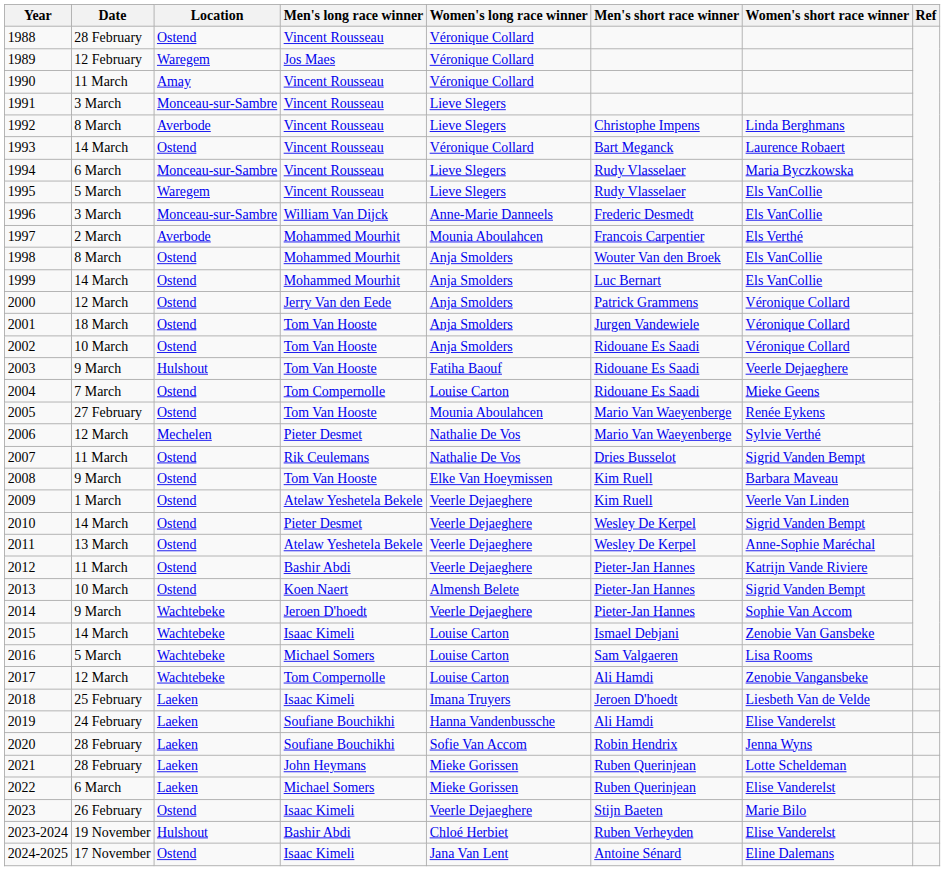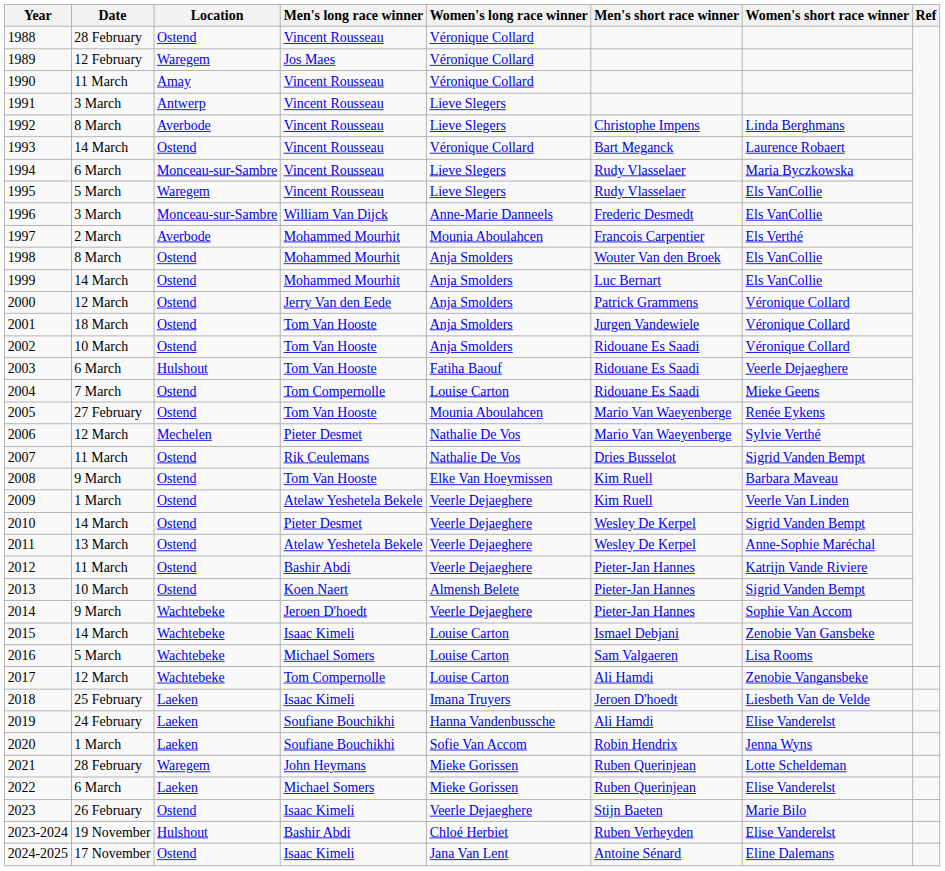1991 | Location: Monceau-sur-Sambre -> Antwerp
2003 | Date: 9 March -> 6 March
2020 | Date: 28 February -> 1 March
2021 | Location: Laeken -> Waregem
